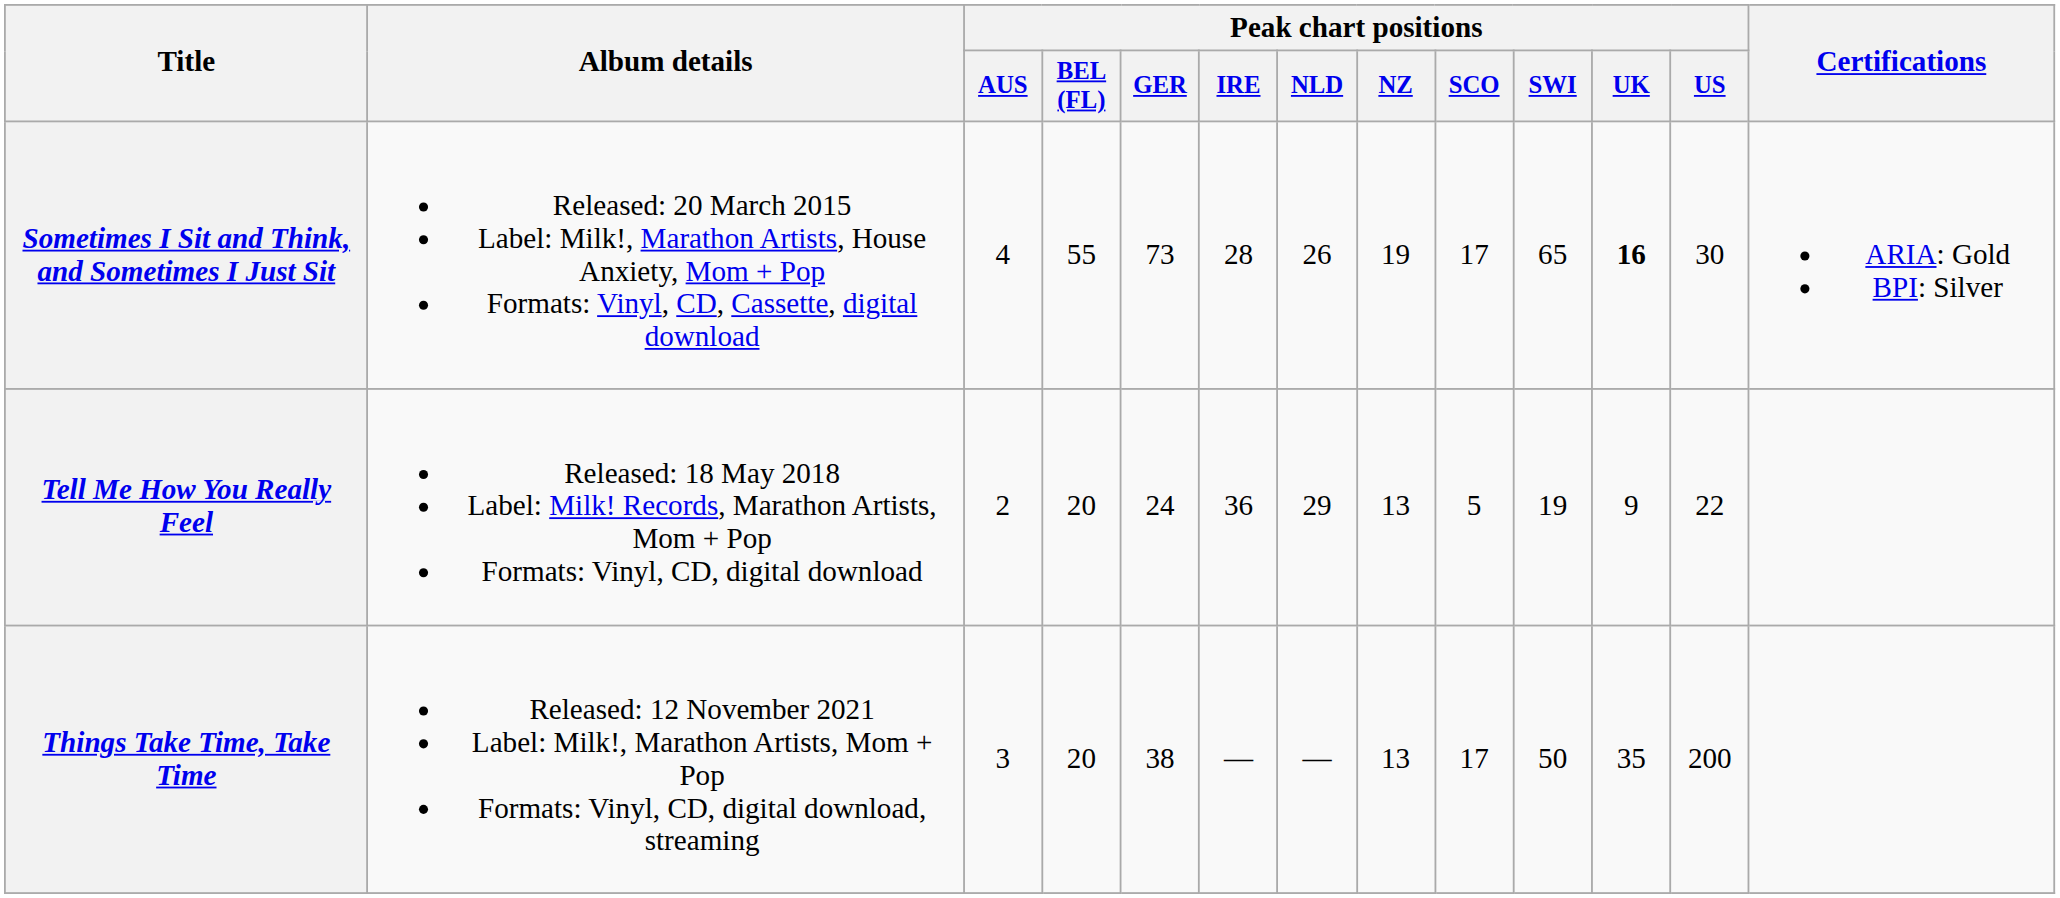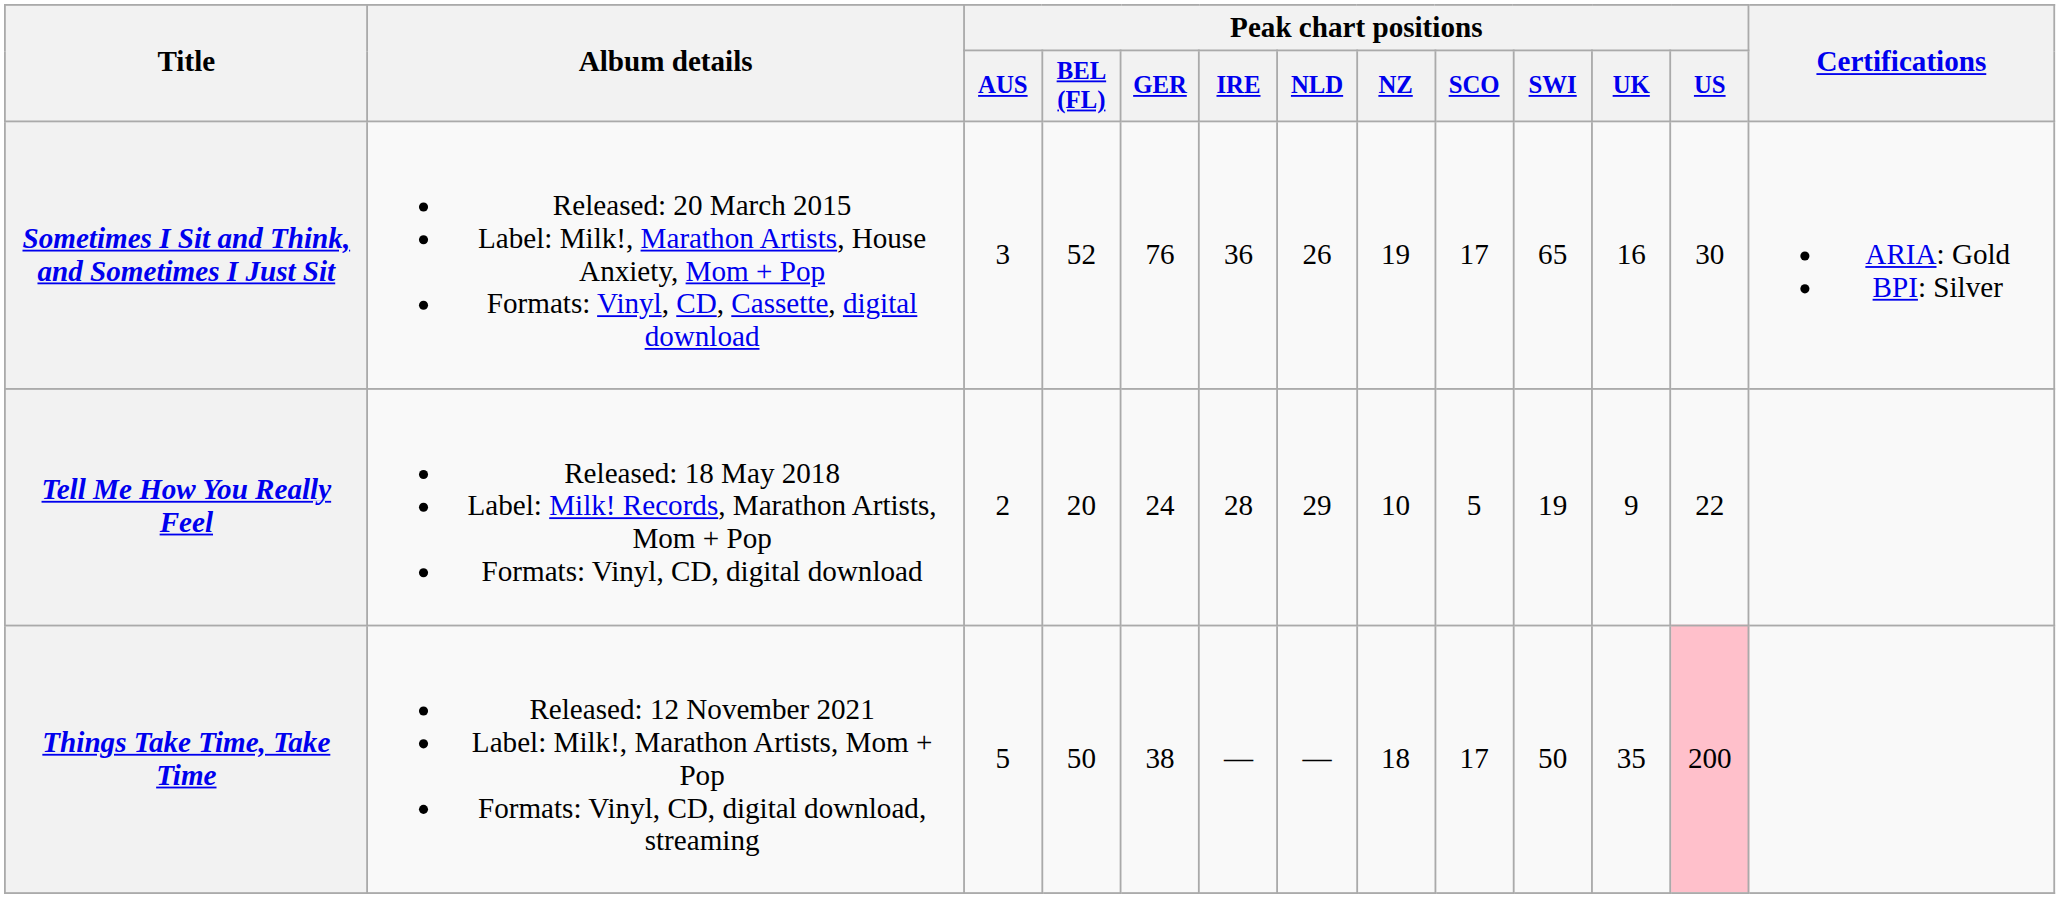Sometimes I Sit and Think, and Sometimes I Just Sit | Peak chart positions / AUS: 4 -> 3
Sometimes I Sit and Think, and Sometimes I Just Sit | Peak chart positions / BEL (FL): 55 -> 52
Sometimes I Sit and Think, and Sometimes I Just Sit | Peak chart positions / GER: 73 -> 76
Sometimes I Sit and Think, and Sometimes I Just Sit | Peak chart positions / IRE: 28 -> 36
Sometimes I Sit and Think, and Sometimes I Just Sit | Peak chart positions / UK: bold -> normal
Tell Me How You Really Feel | Peak chart positions / IRE: 36 -> 28
Tell Me How You Really Feel | Peak chart positions / NZ: 13 -> 10
Things Take Time, Take Time | Peak chart positions / AUS: 3 -> 5
Things Take Time, Take Time | Peak chart positions / BEL (FL): 20 -> 50
Things Take Time, Take Time | Peak chart positions / NZ: 13 -> 18
Things Take Time, Take Time | Peak chart positions / US: no background -> pink background
